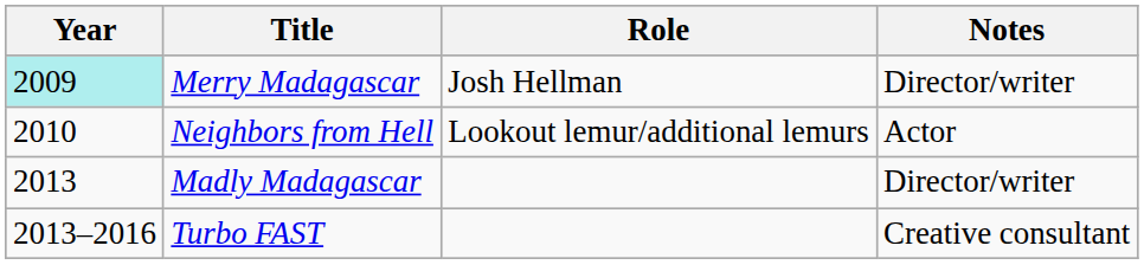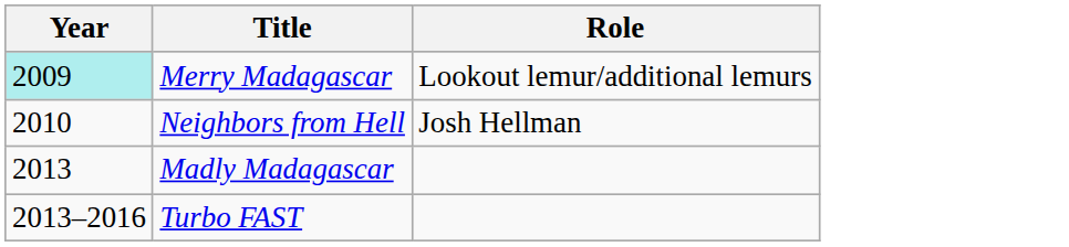- column: Notes | Director/writer | Actor | Director/writer | Creative consultant
Merry Madagascar | Role: Josh Hellman -> Lookout lemur/additional lemurs
Neighbors from Hell | Role: Lookout lemur/additional lemurs -> Josh Hellman
